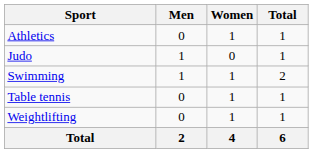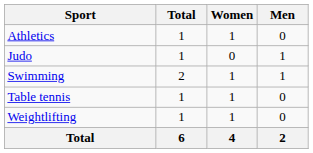columns swapped: Men <-> Total
